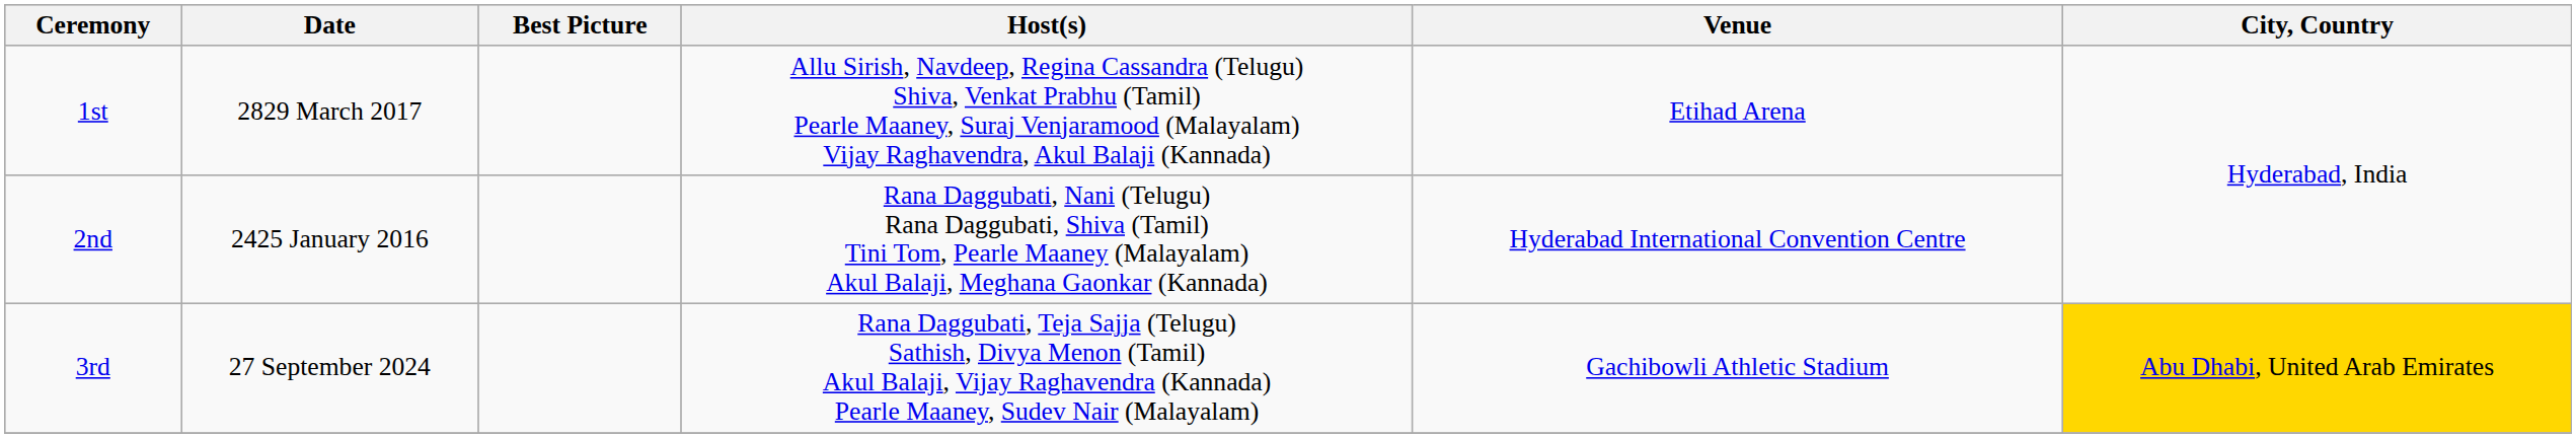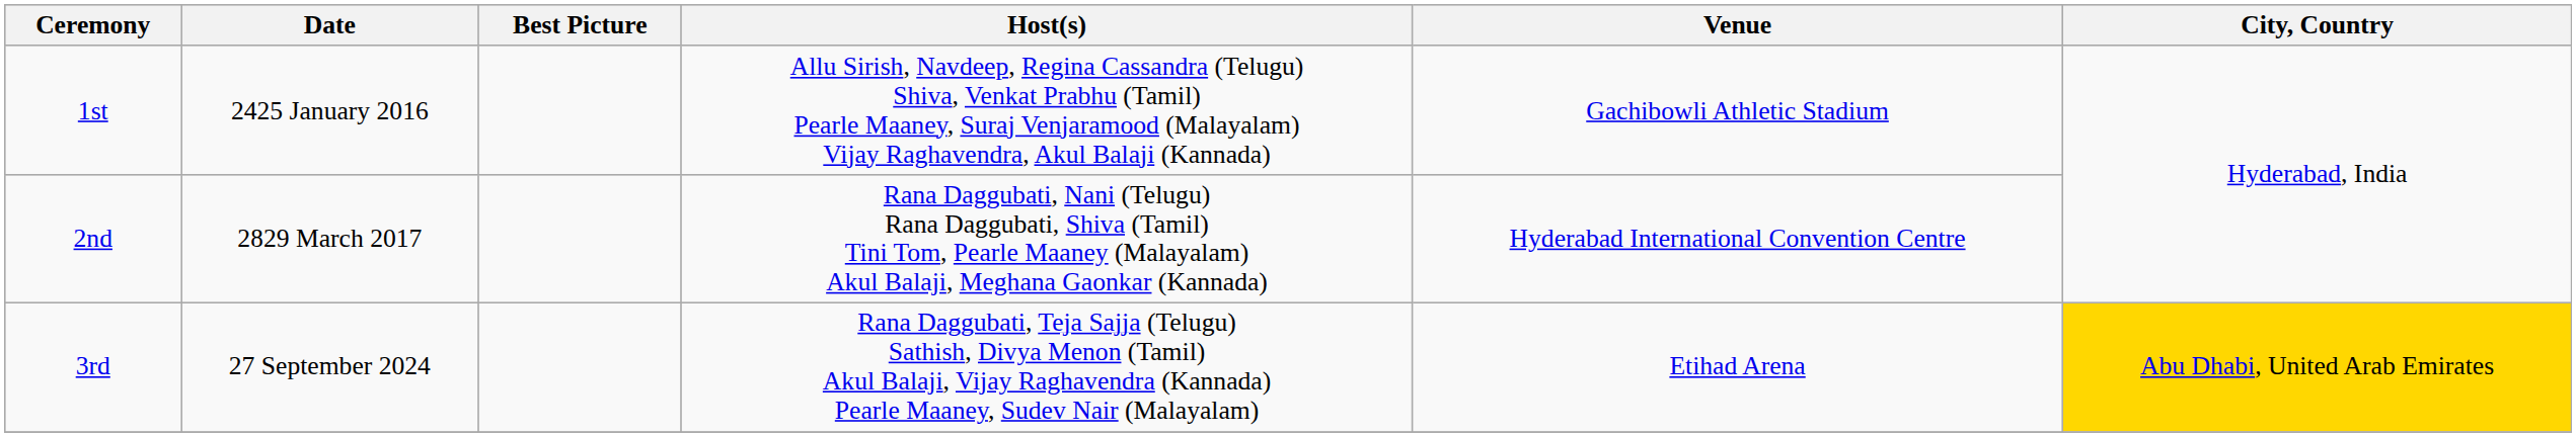1st | Date: 2829 March 2017 -> 2425 January 2016
1st | Venue: Etihad Arena -> Gachibowli Athletic Stadium
2nd | Date: 2425 January 2016 -> 2829 March 2017
3rd | Venue: Gachibowli Athletic Stadium -> Etihad Arena
